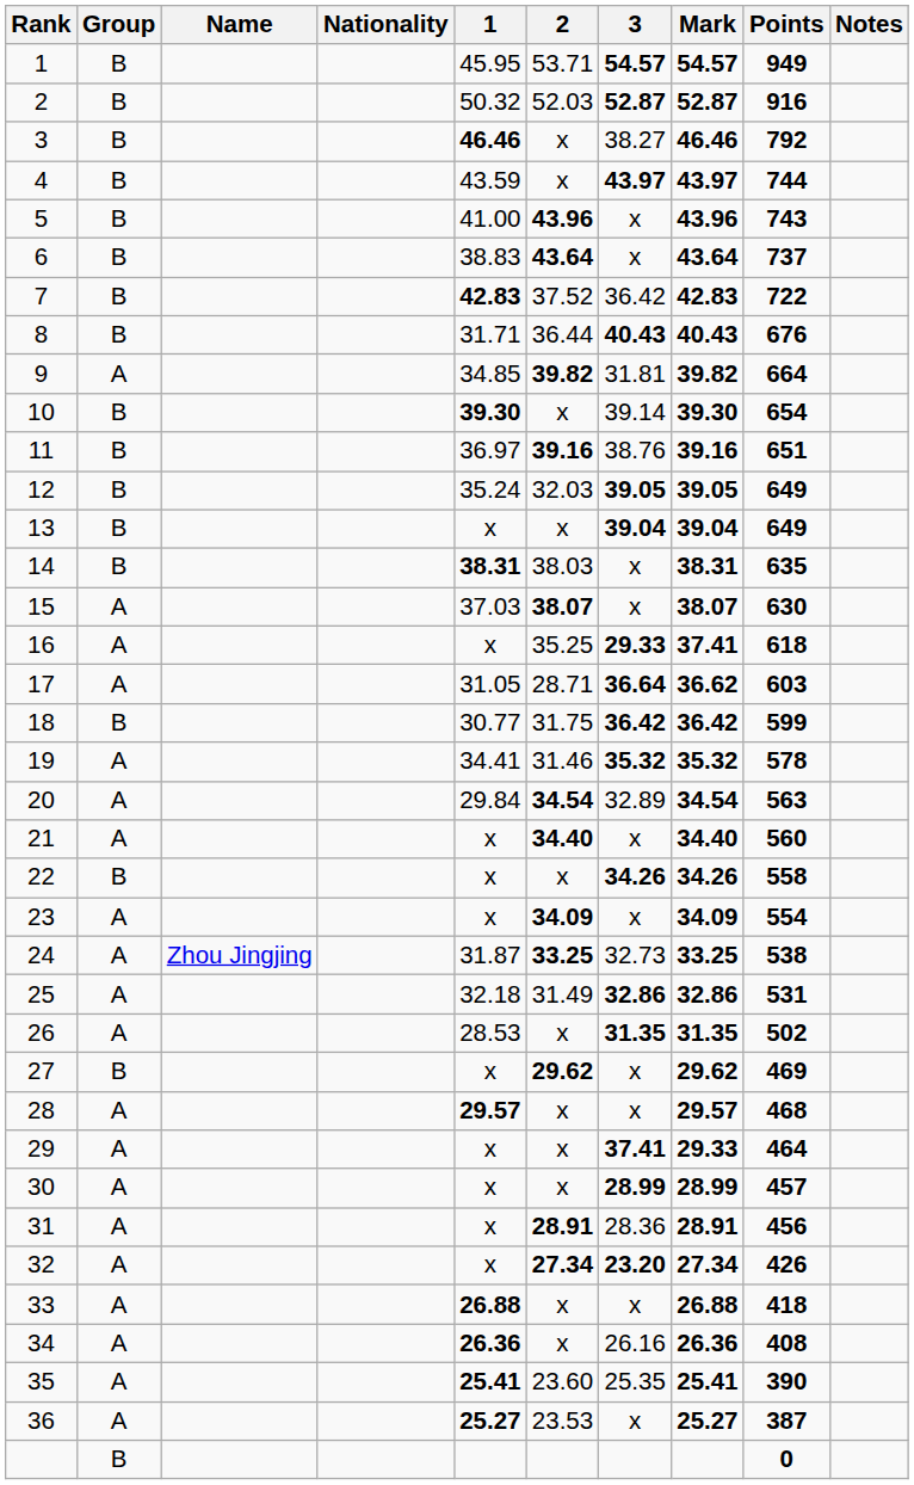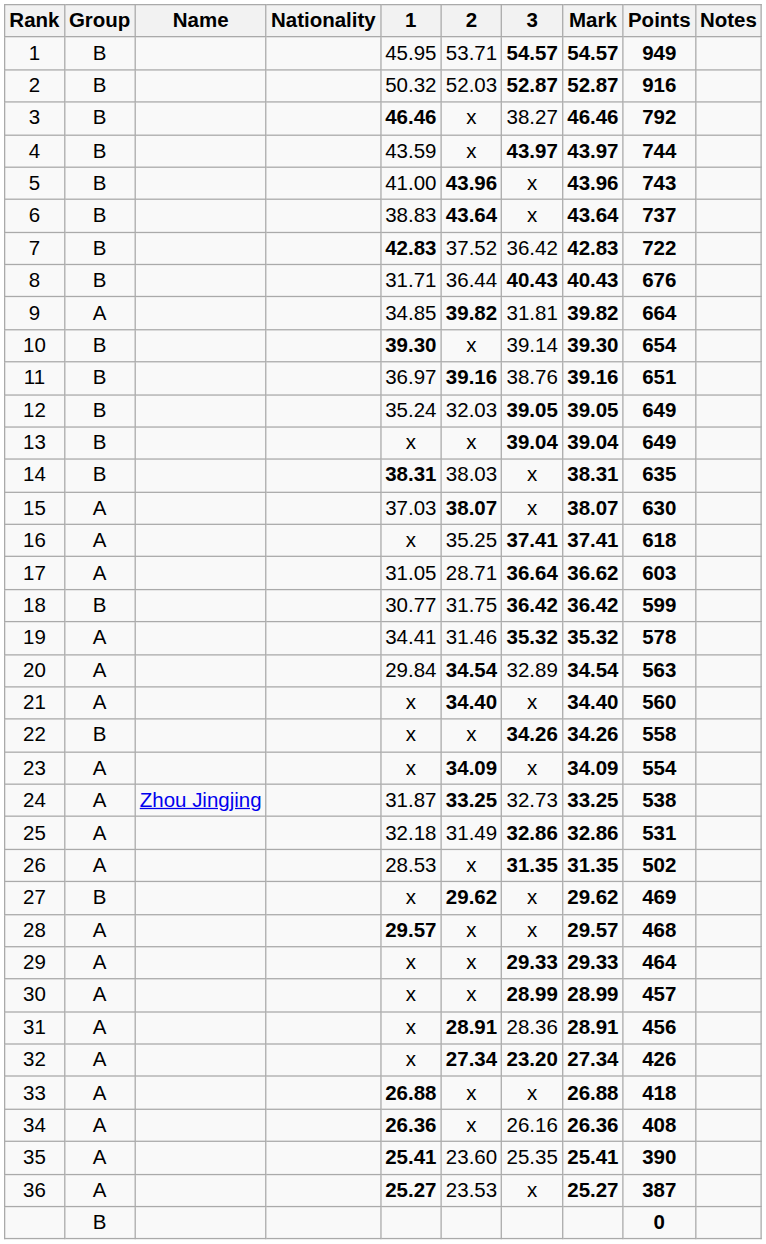16 | 3: 29.33 -> 37.41
29 | 3: 37.41 -> 29.33
